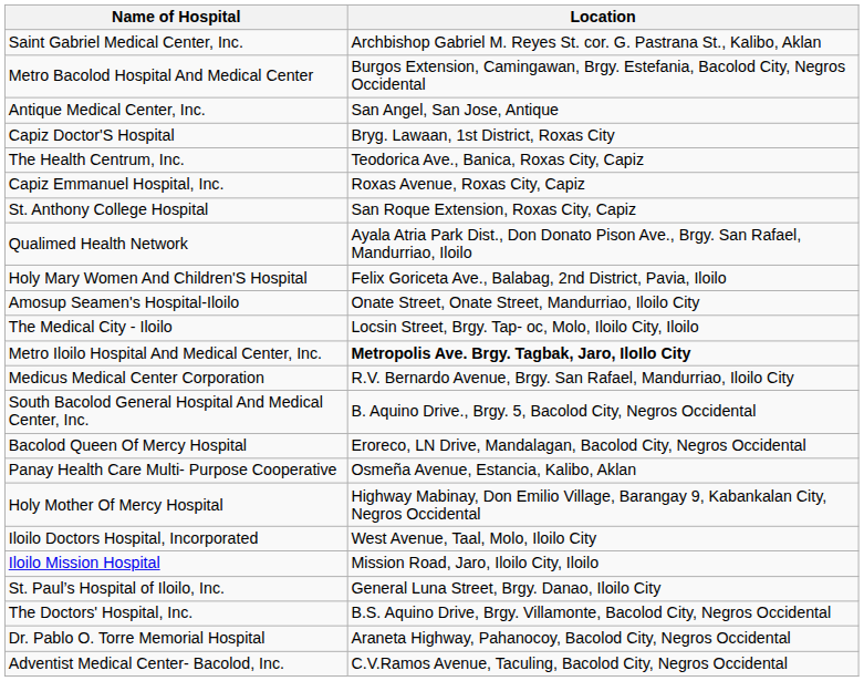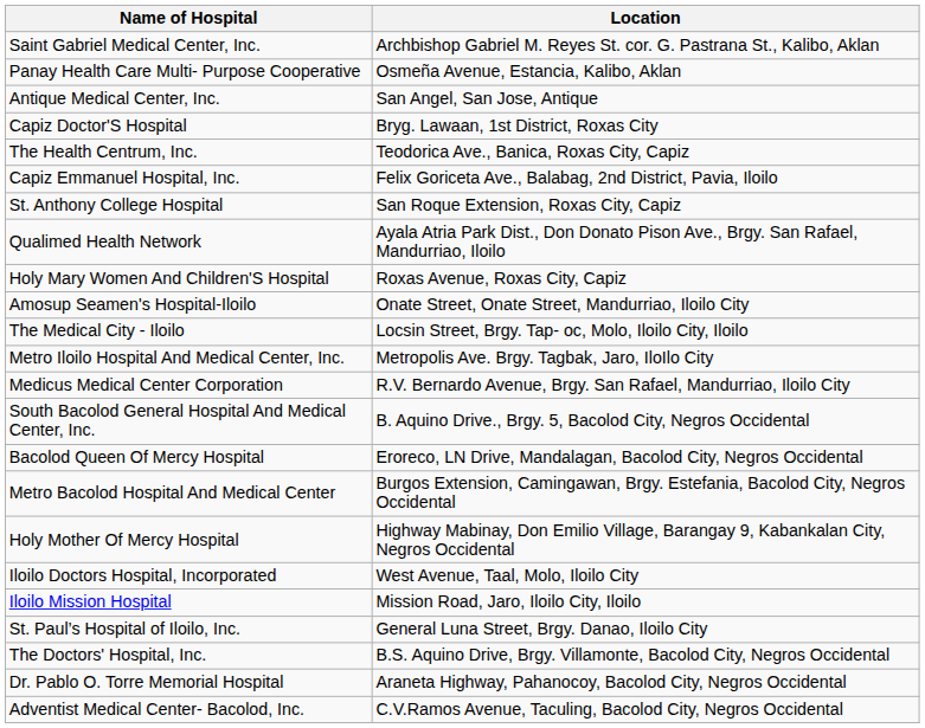rows swapped: Panay Health Care Multi- Purpose Cooperative <-> Metro Bacolod Hospital And Medical Center
Capiz Emmanuel Hospital, Inc. | Location: Roxas Avenue, Roxas City, Capiz -> Felix Goriceta Ave., Balabag, 2nd District, Pavia, Iloilo
Holy Mary Women And Children'S Hospital | Location: Felix Goriceta Ave., Balabag, 2nd District, Pavia, Iloilo -> Roxas Avenue, Roxas City, Capiz
Metro Iloilo Hospital And Medical Center, Inc. | Location: bold -> normal
